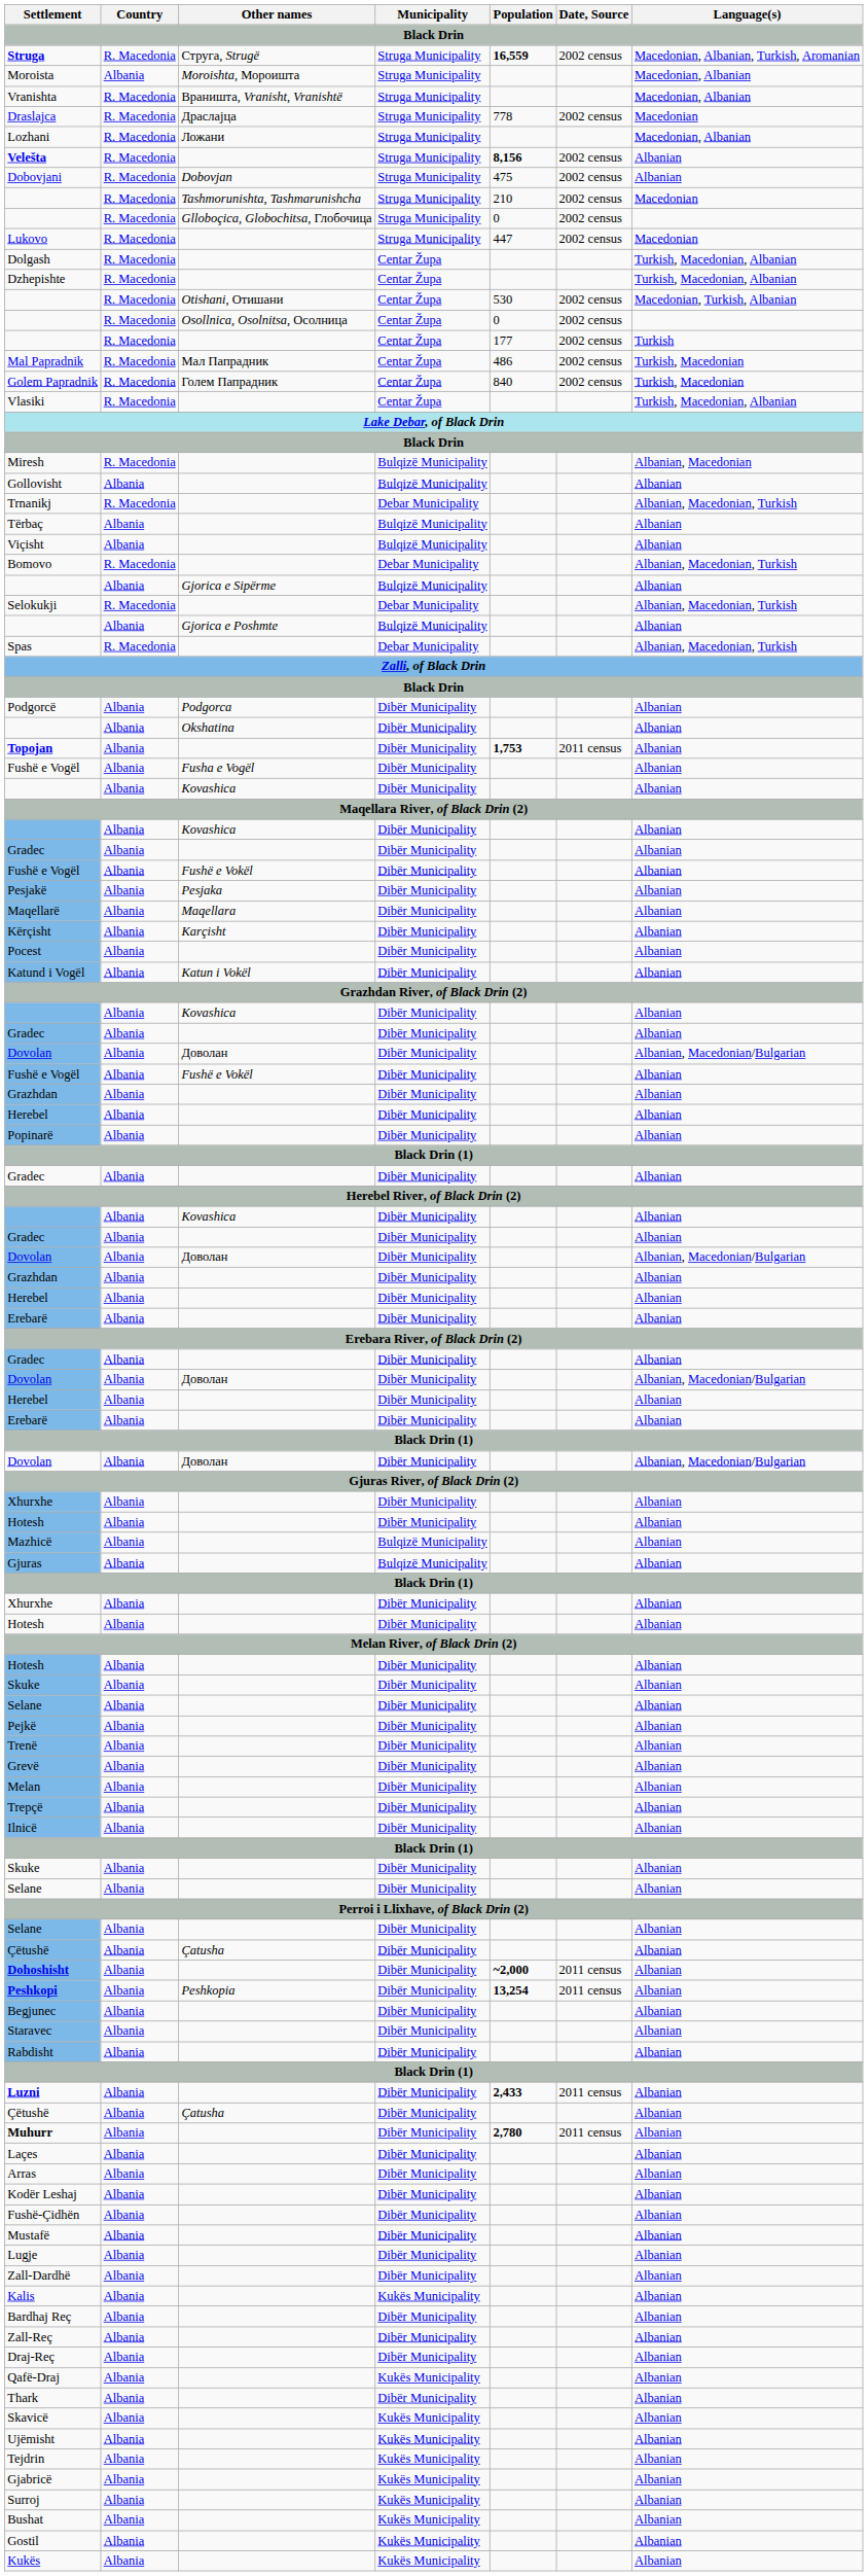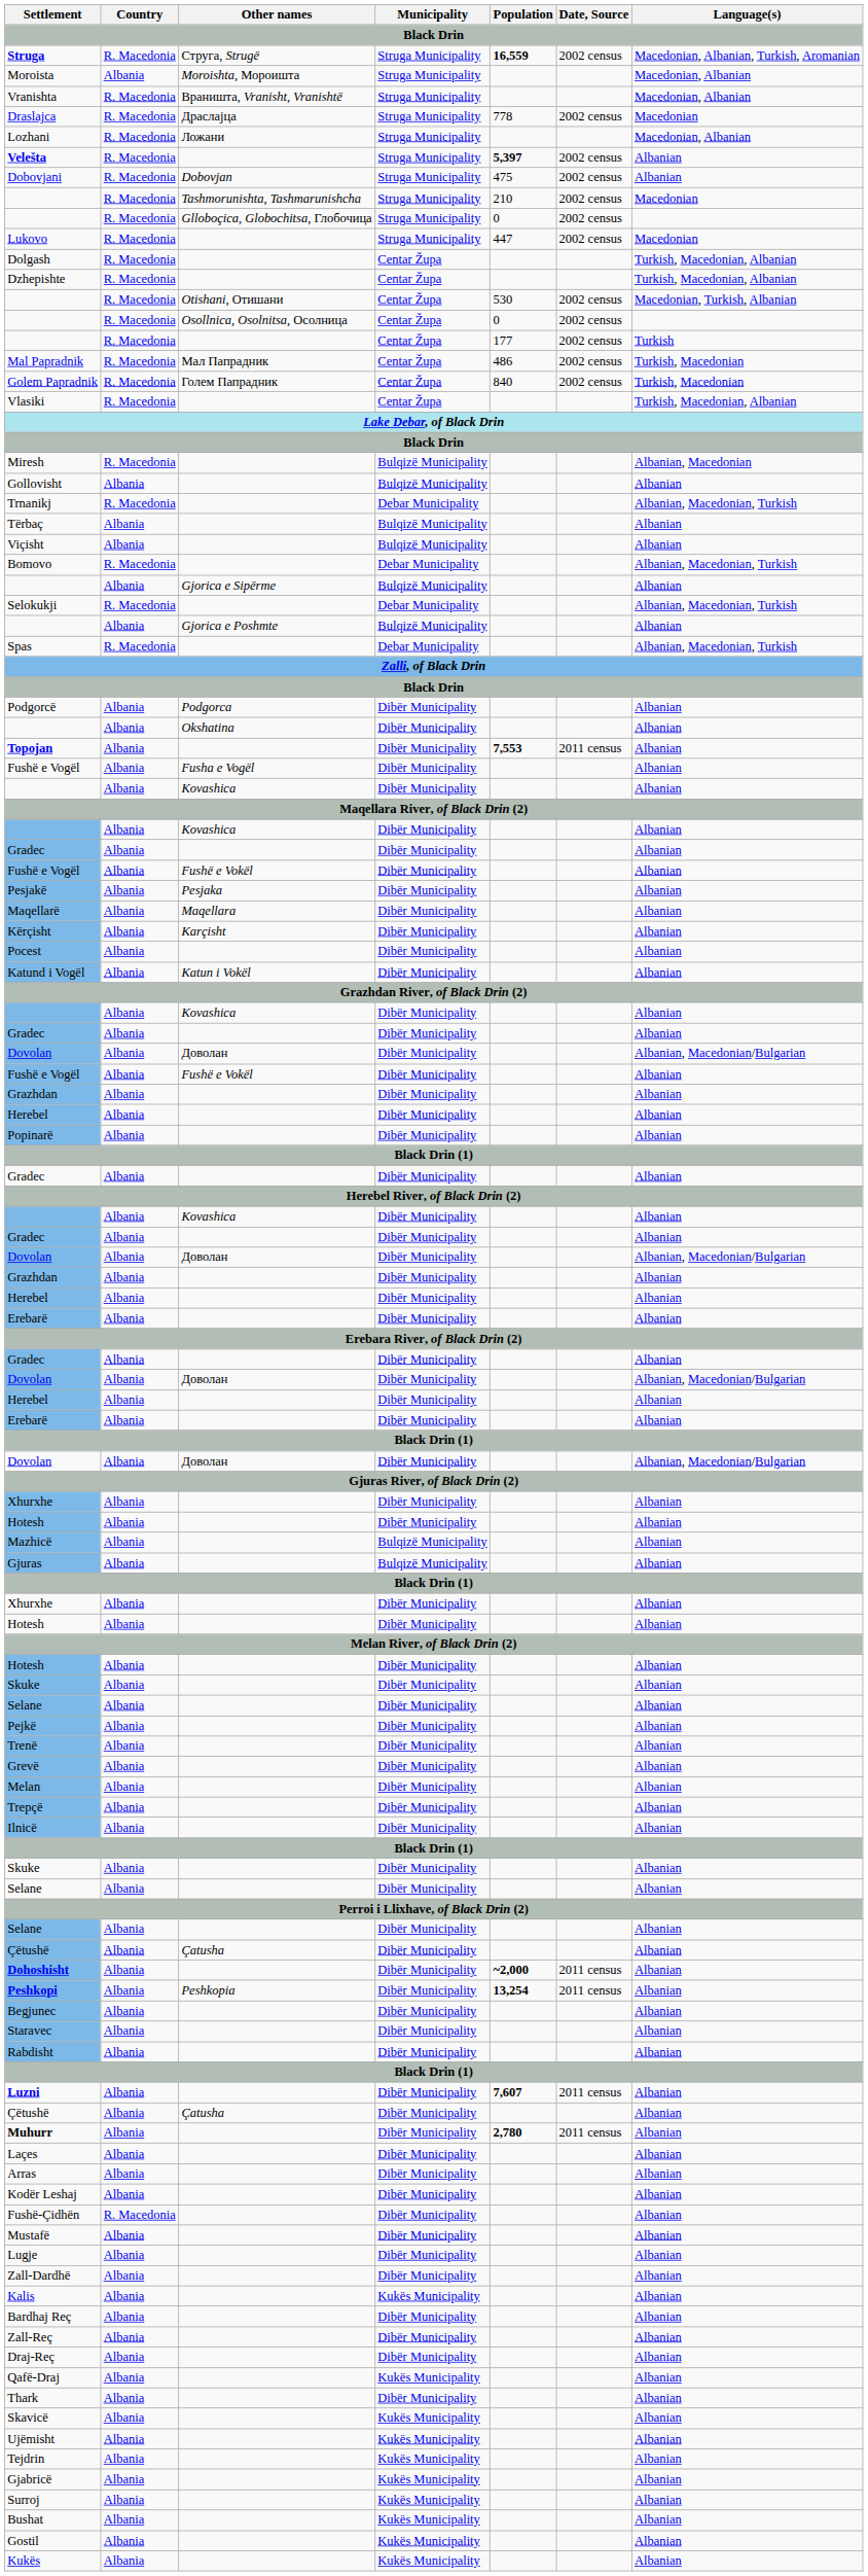Velešta | Population: 8,156 -> 5,397
Topojan | Population: 1,753 -> 7,553
Luzni | Population: 2,433 -> 7,607
Fushë-Çidhën | Country: Albania -> R. Macedonia
